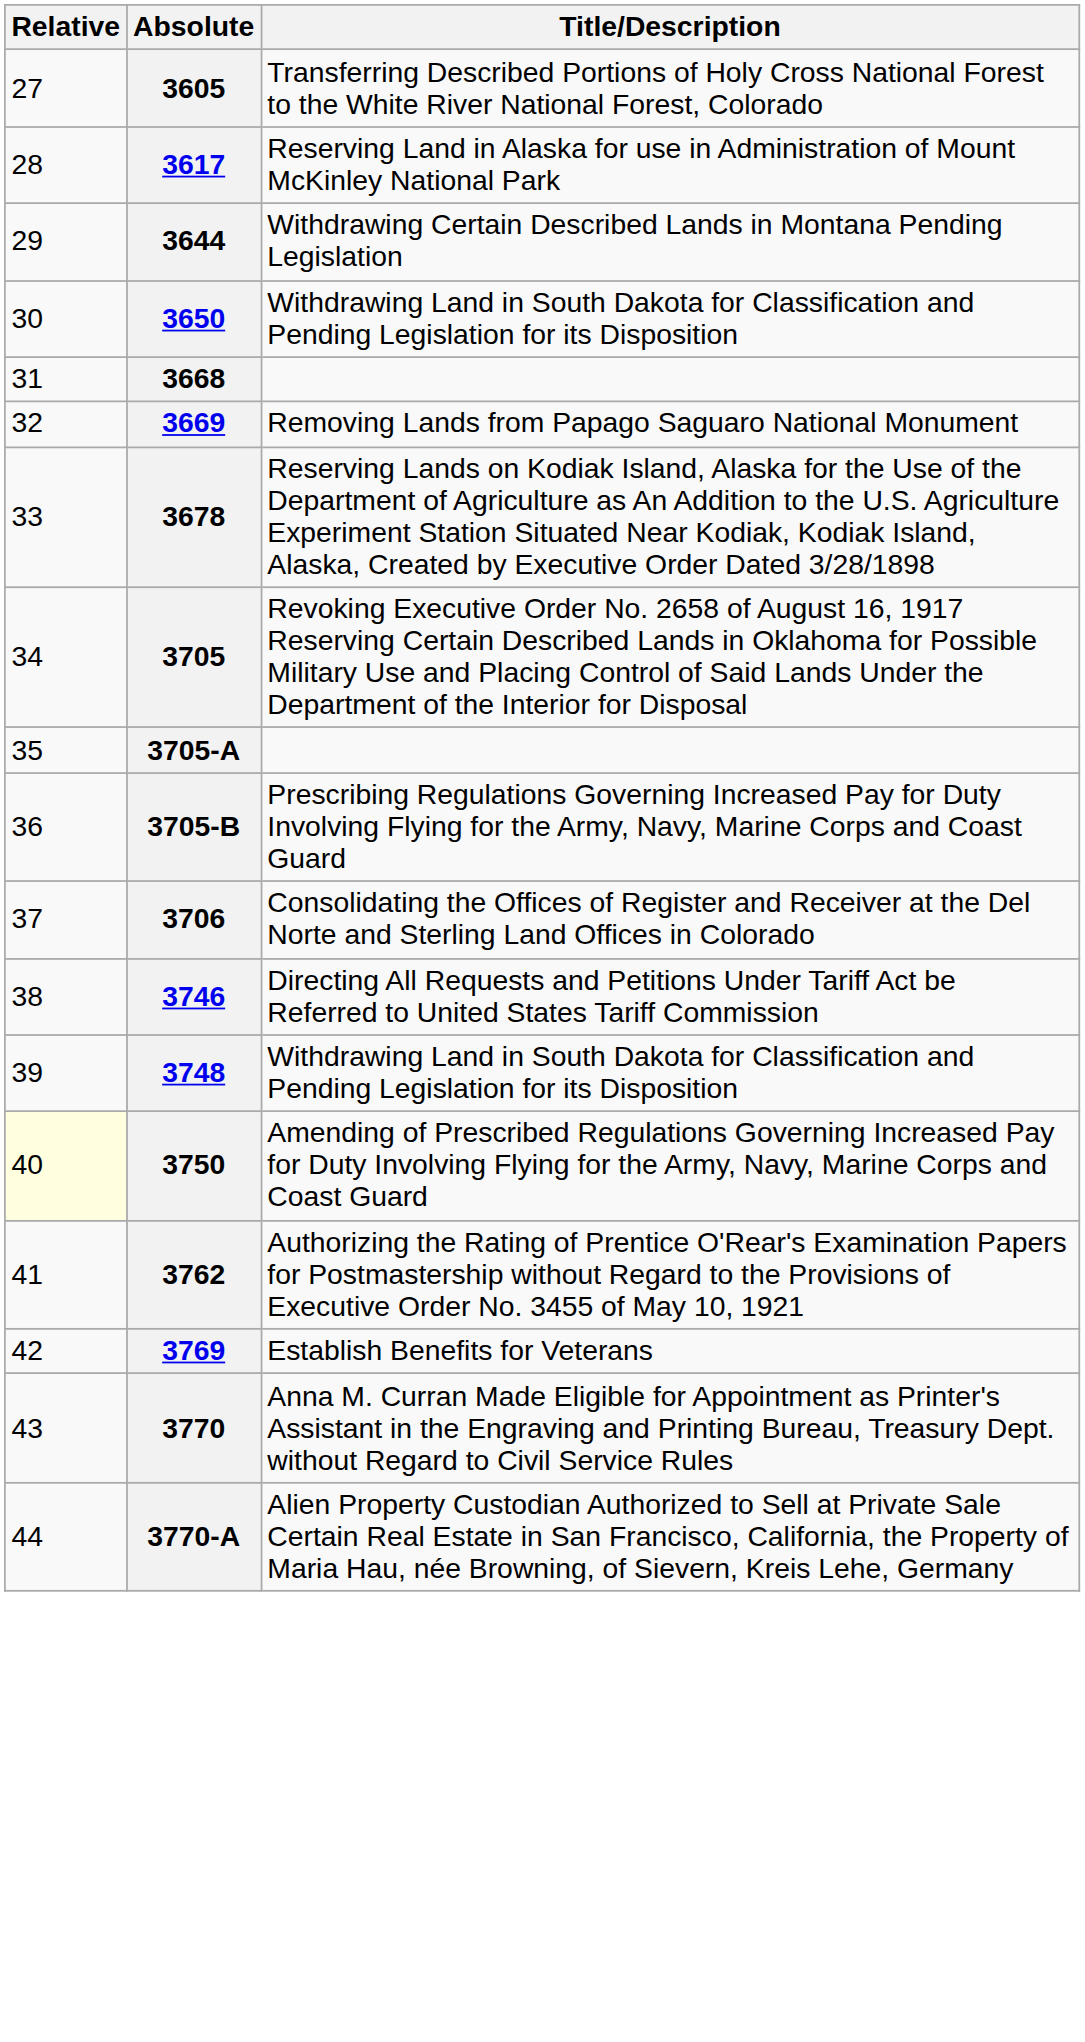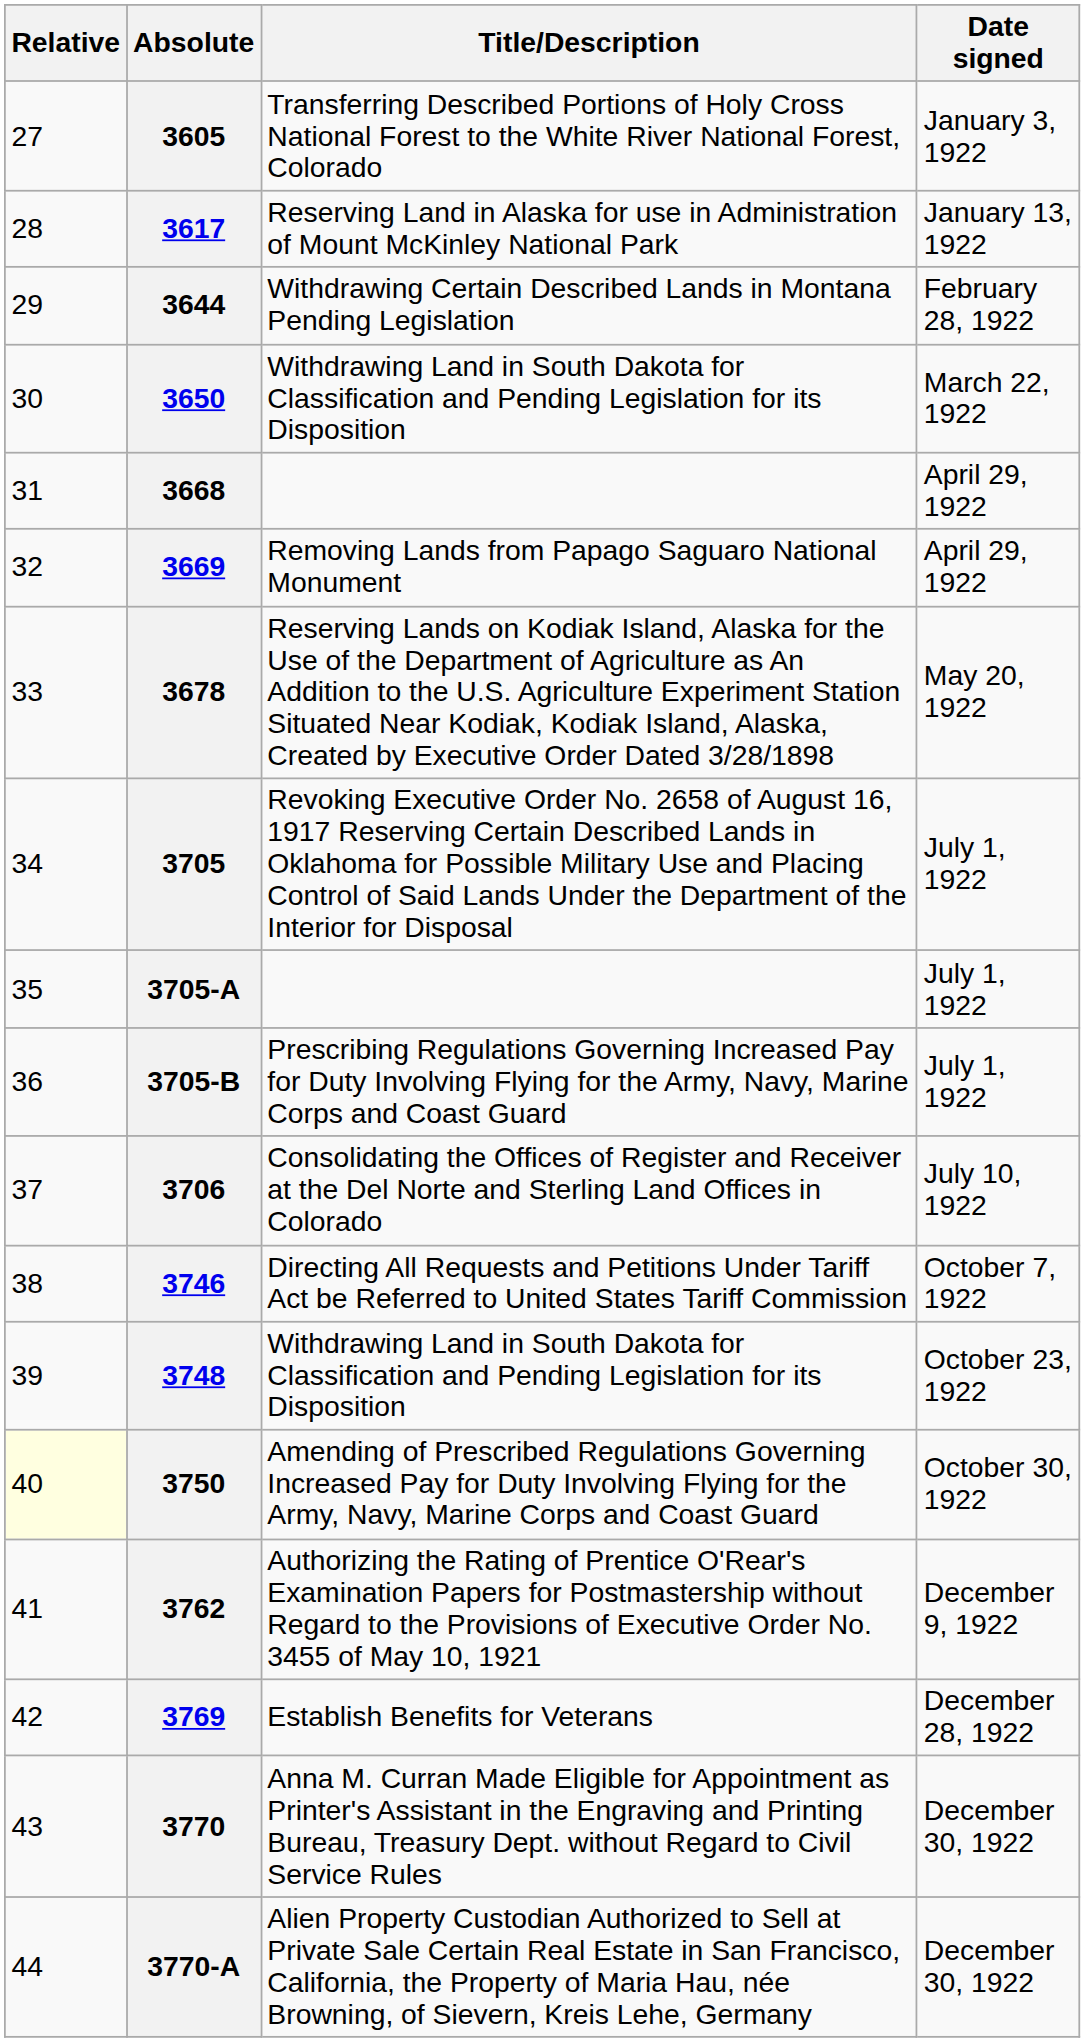+ column: Date signed | January 3, 1922 | January 13, 1922 | February 28, 1922 | March 22, 1922 | April 29, 1922 | April 29, 1922 | May 20, 1922 | July 1, 1922 | July 1, 1922 | July 1, 1922 | July 10, 1922 | October 7, 1922 | October 23, 1922 | October 30, 1922 | December 9, 1922 | December 28, 1922 | December 30, 1922 | December 30, 1922
